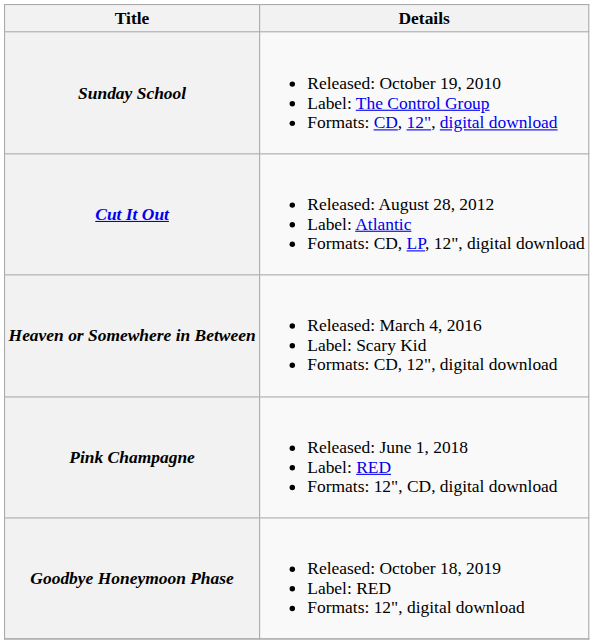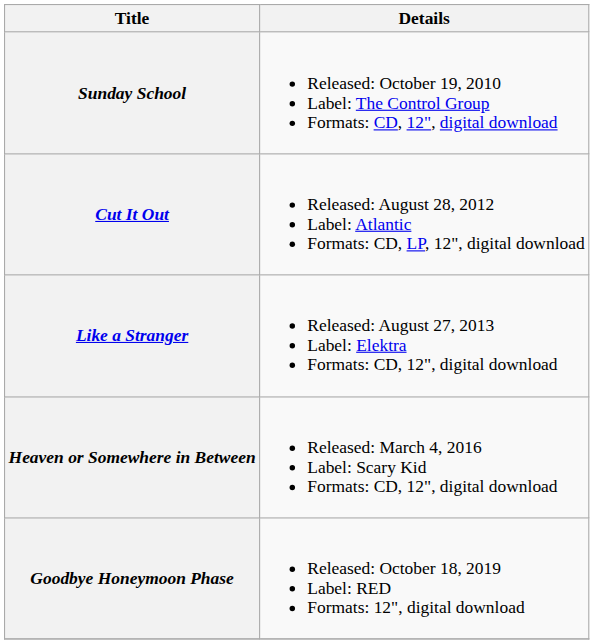+ row: Like a Stranger | Released: August 27, 2013 Label: Elektra Formats: CD, 12", digital download
- row: Pink Champagne | Released: June 1, 2018 Label: RED Formats: 12", CD, digital download
